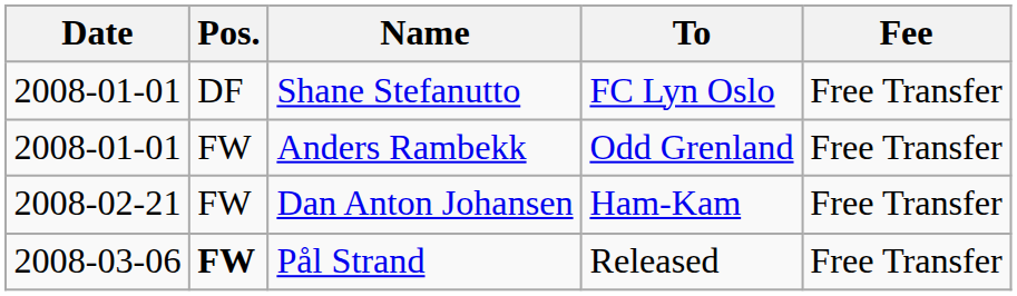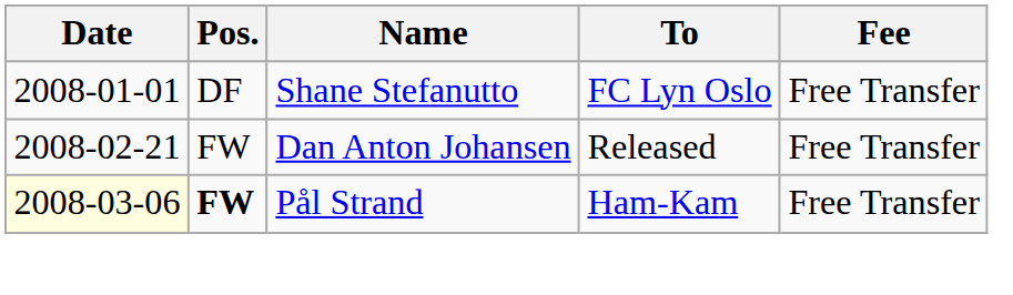- row: 2008-01-01 | FW | Anders Rambekk | Odd Grenland | Free Transfer
Dan Anton Johansen | To: Ham-Kam -> Released
Pål Strand | Date: no background -> lightyellow background
Pål Strand | To: Released -> Ham-Kam
